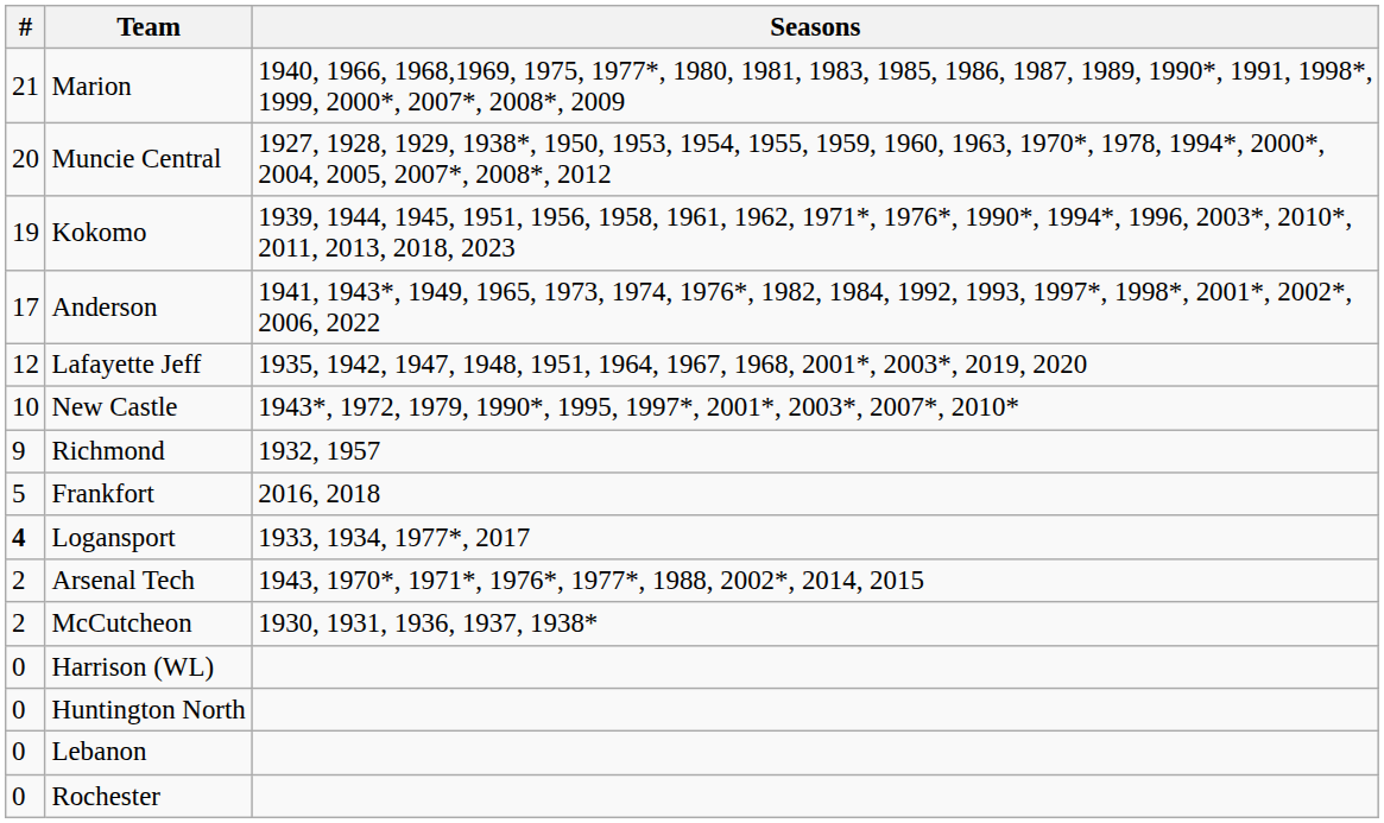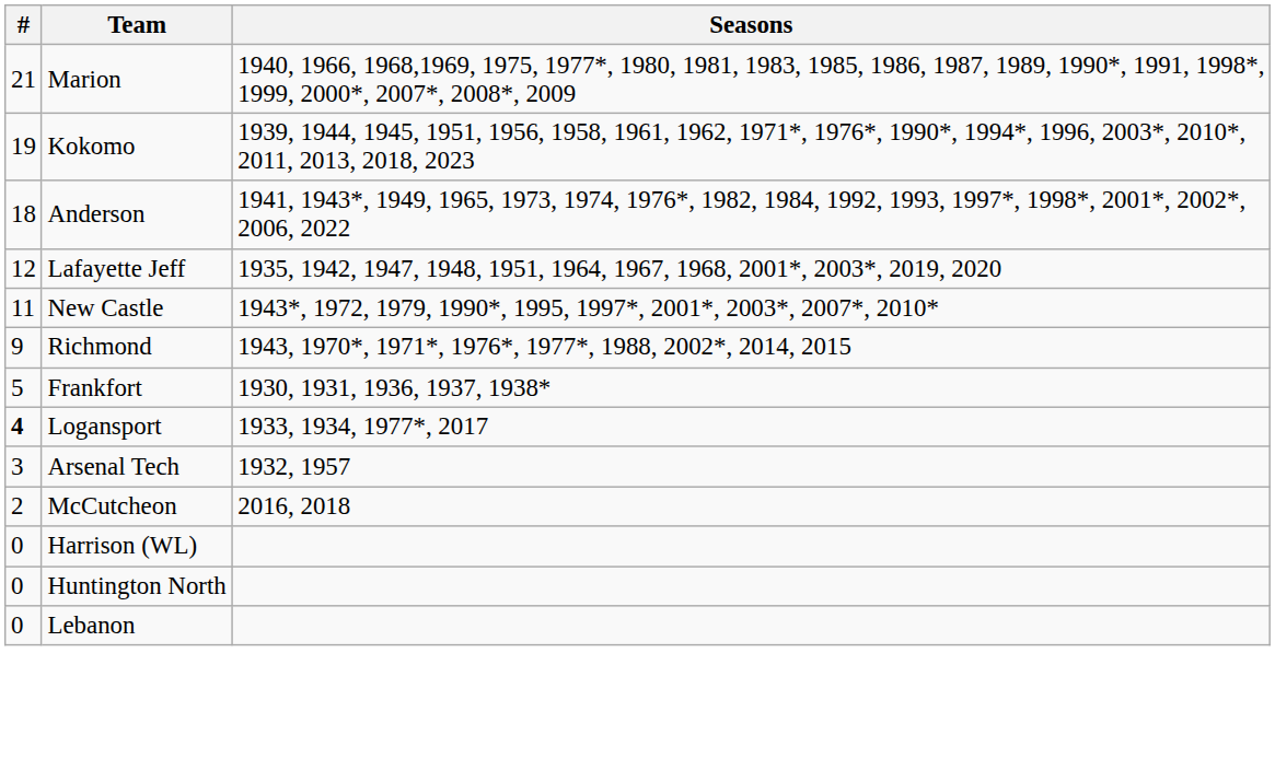- row: 20 | Muncie Central | 1927, 1928, 1929, 1938*, 1950, 1953, 1954, 1955, 1959, 1960, 1963, 1970*, 1978, 1994*, 2000*, 2004, 2005, 2007*, 2008*, 2012
Anderson | #: 17 -> 18
New Castle | #: 10 -> 11
Richmond | Seasons: 1932, 1957 -> 1943, 1970*, 1971*, 1976*, 1977*, 1988, 2002*, 2014, 2015
Frankfort | Seasons: 2016, 2018 -> 1930, 1931, 1936, 1937, 1938*
Arsenal Tech | #: 2 -> 3
Arsenal Tech | Seasons: 1943, 1970*, 1971*, 1976*, 1977*, 1988, 2002*, 2014, 2015 -> 1932, 1957
McCutcheon | Seasons: 1930, 1931, 1936, 1937, 1938* -> 2016, 2018
- row: 0 | Rochester
